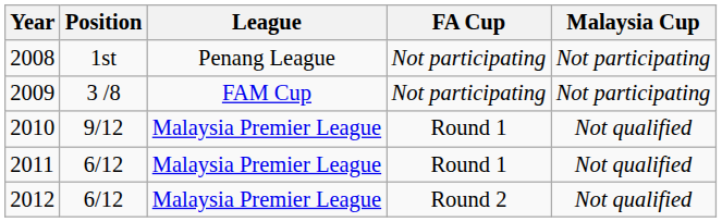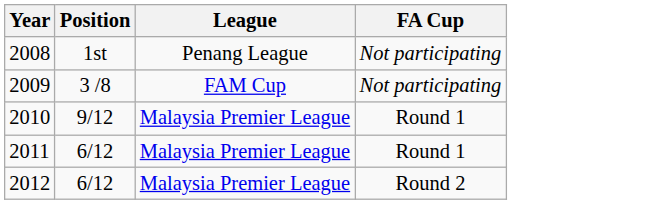- column: Malaysia Cup | Not participating | Not participating | Not qualified | Not qualified | Not qualified
